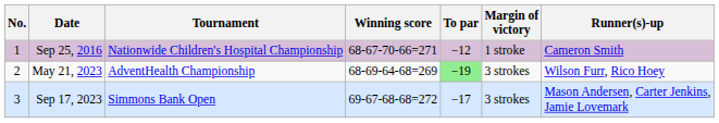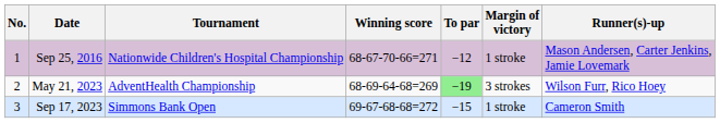Sep 25, 2016 | Runner(s)-up: Cameron Smith -> Mason Andersen, Carter Jenkins, Jamie Lovemark
Sep 17, 2023 | To par: −17 -> −15
Sep 17, 2023 | Margin of victory: 3 strokes -> 1 stroke
Sep 17, 2023 | Runner(s)-up: Mason Andersen, Carter Jenkins, Jamie Lovemark -> Cameron Smith
